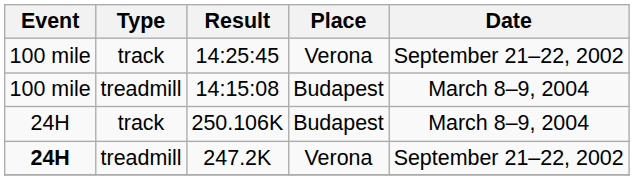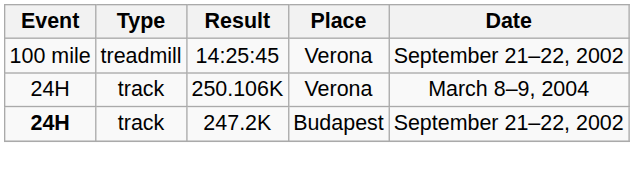14:25:45 | Type: track -> treadmill
- row: 100 mile | treadmill | 14:15:08 | Budapest | March 8–9, 2004
250.106K | Place: Budapest -> Verona
247.2K | Type: treadmill -> track
247.2K | Place: Verona -> Budapest
